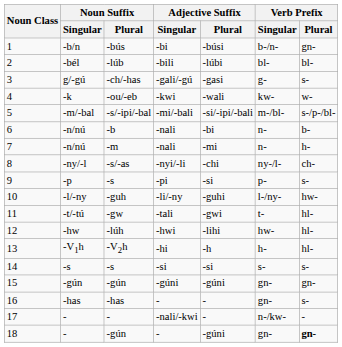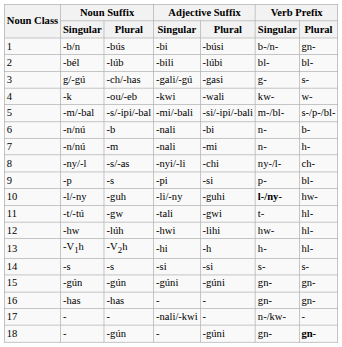9 | Verb Prefix / Plural: s- -> bl-
10 | Verb Prefix / Singular: normal -> bold
16 | Verb Prefix / Plural: s- -> gn-
